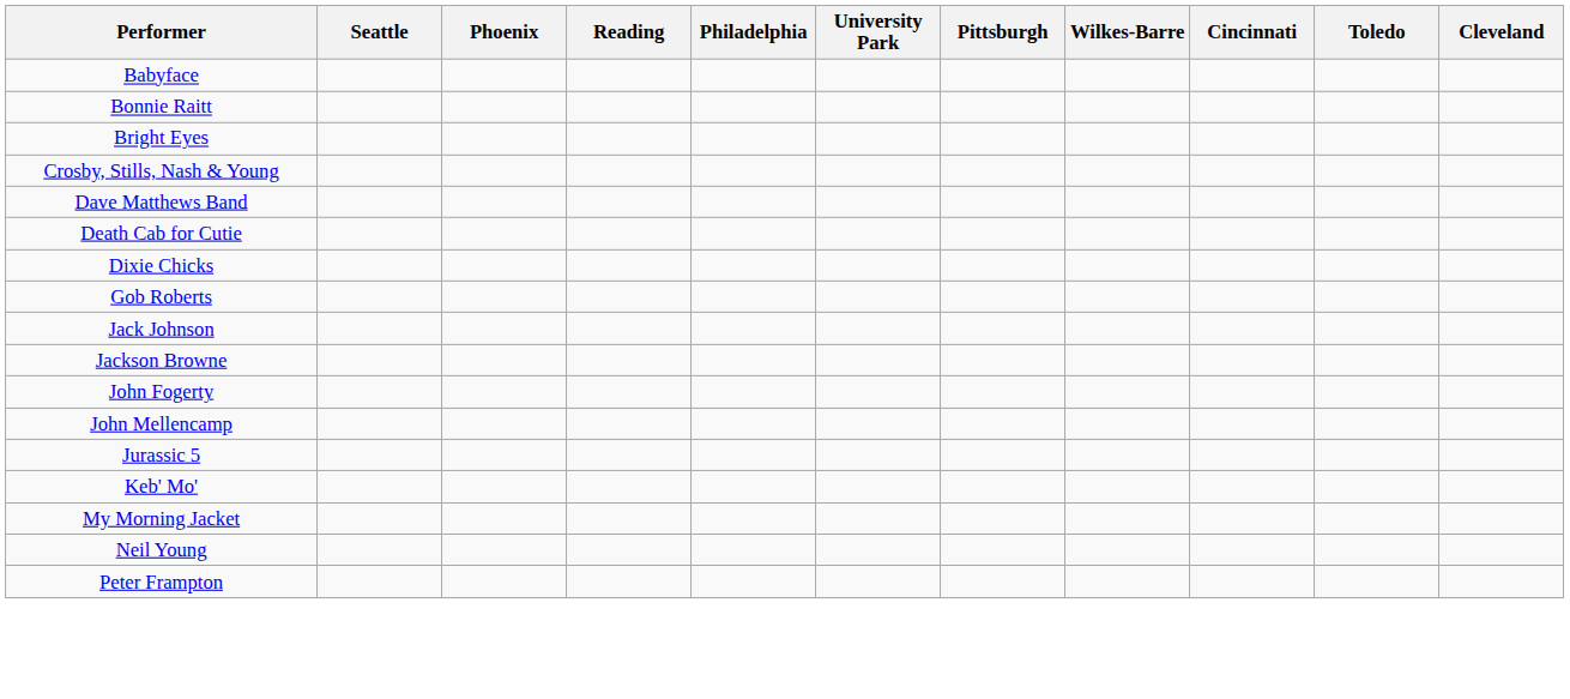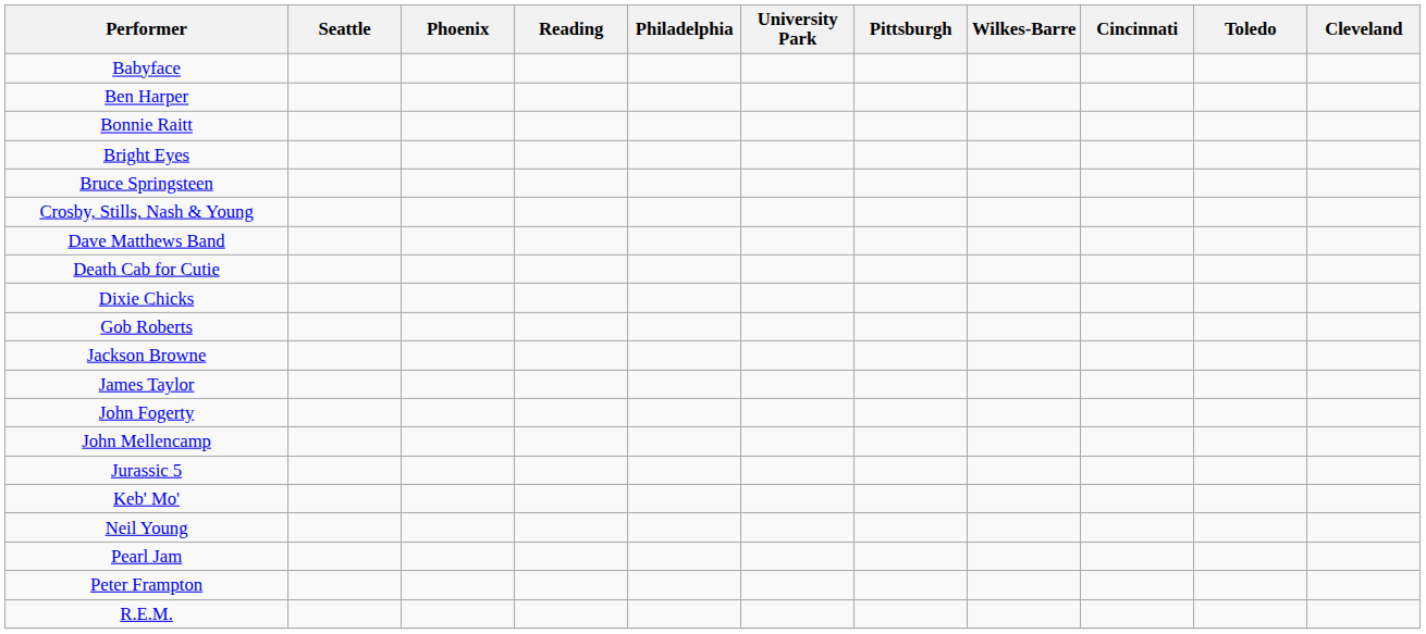+ row: Ben Harper
+ row: Bruce Springsteen
- row: Jack Johnson
+ row: James Taylor
- row: My Morning Jacket
+ row: Pearl Jam
+ row: R.E.M.
